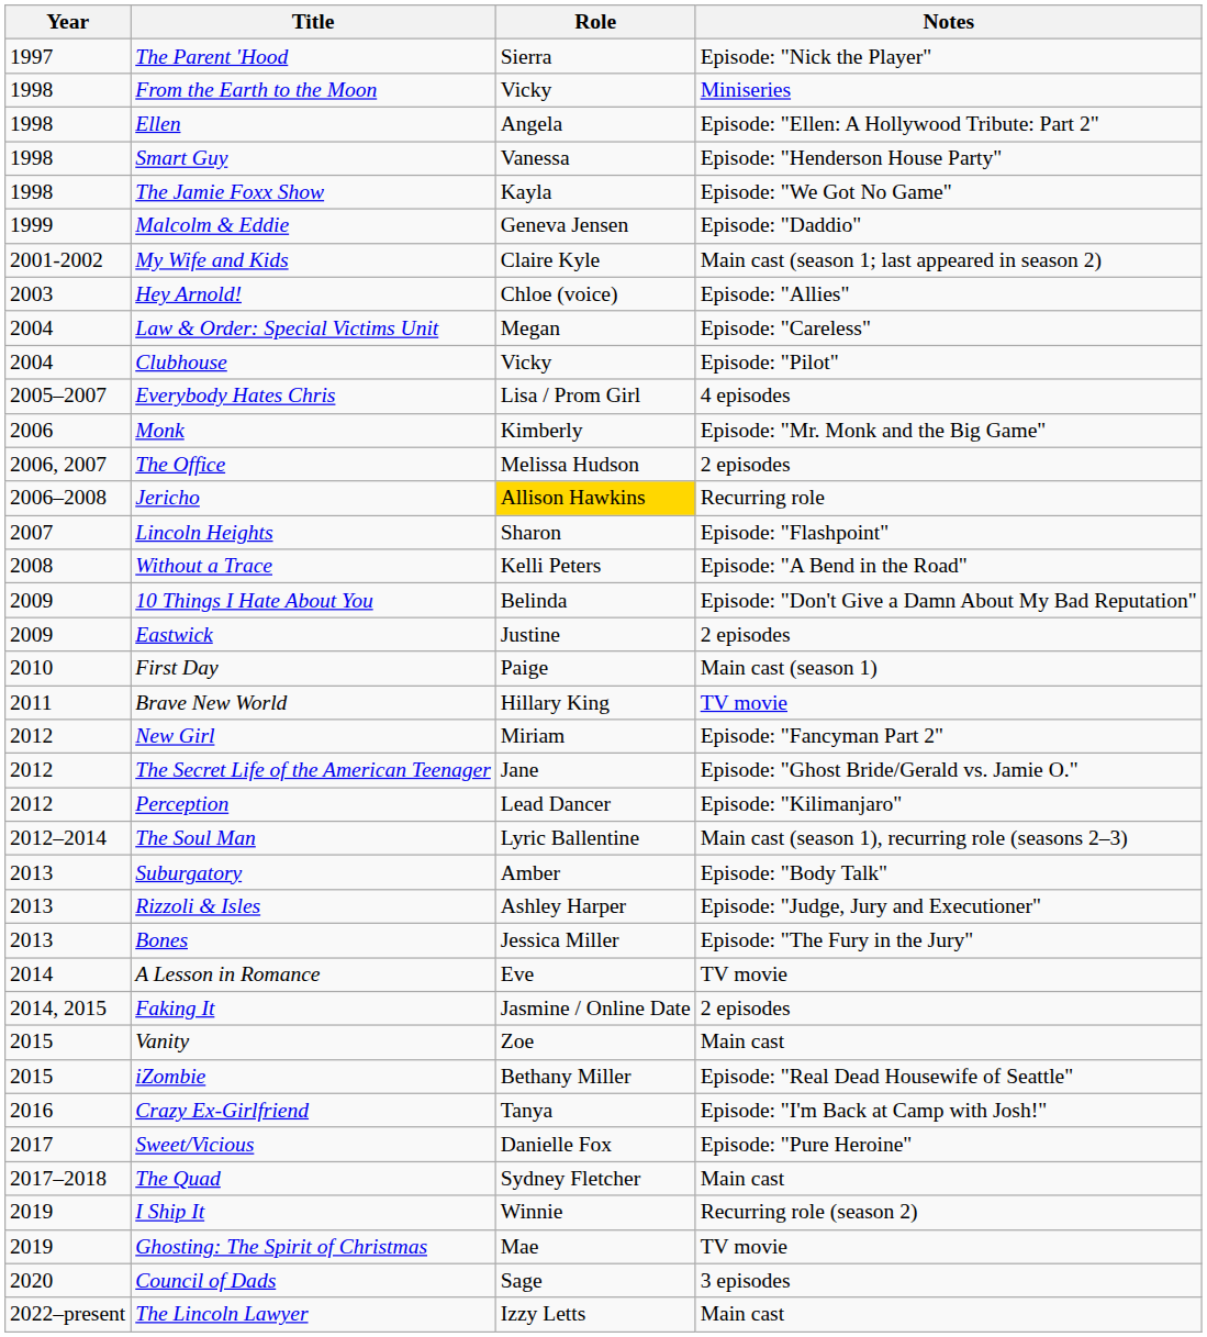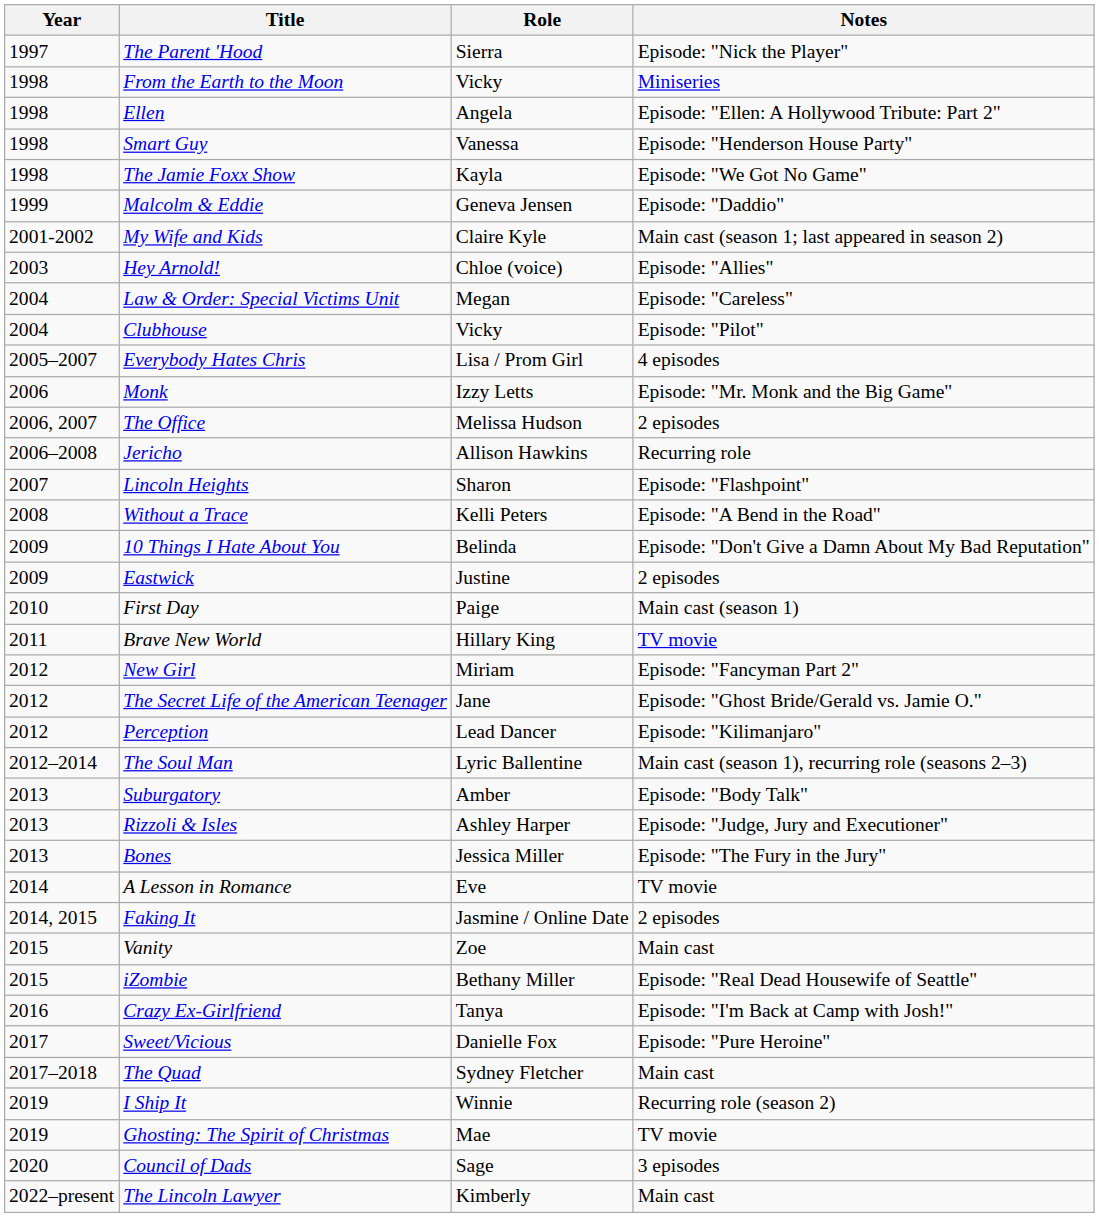Monk | Role: Kimberly -> Izzy Letts
Jericho | Role: gold background -> no background
The Lincoln Lawyer | Role: Izzy Letts -> Kimberly
